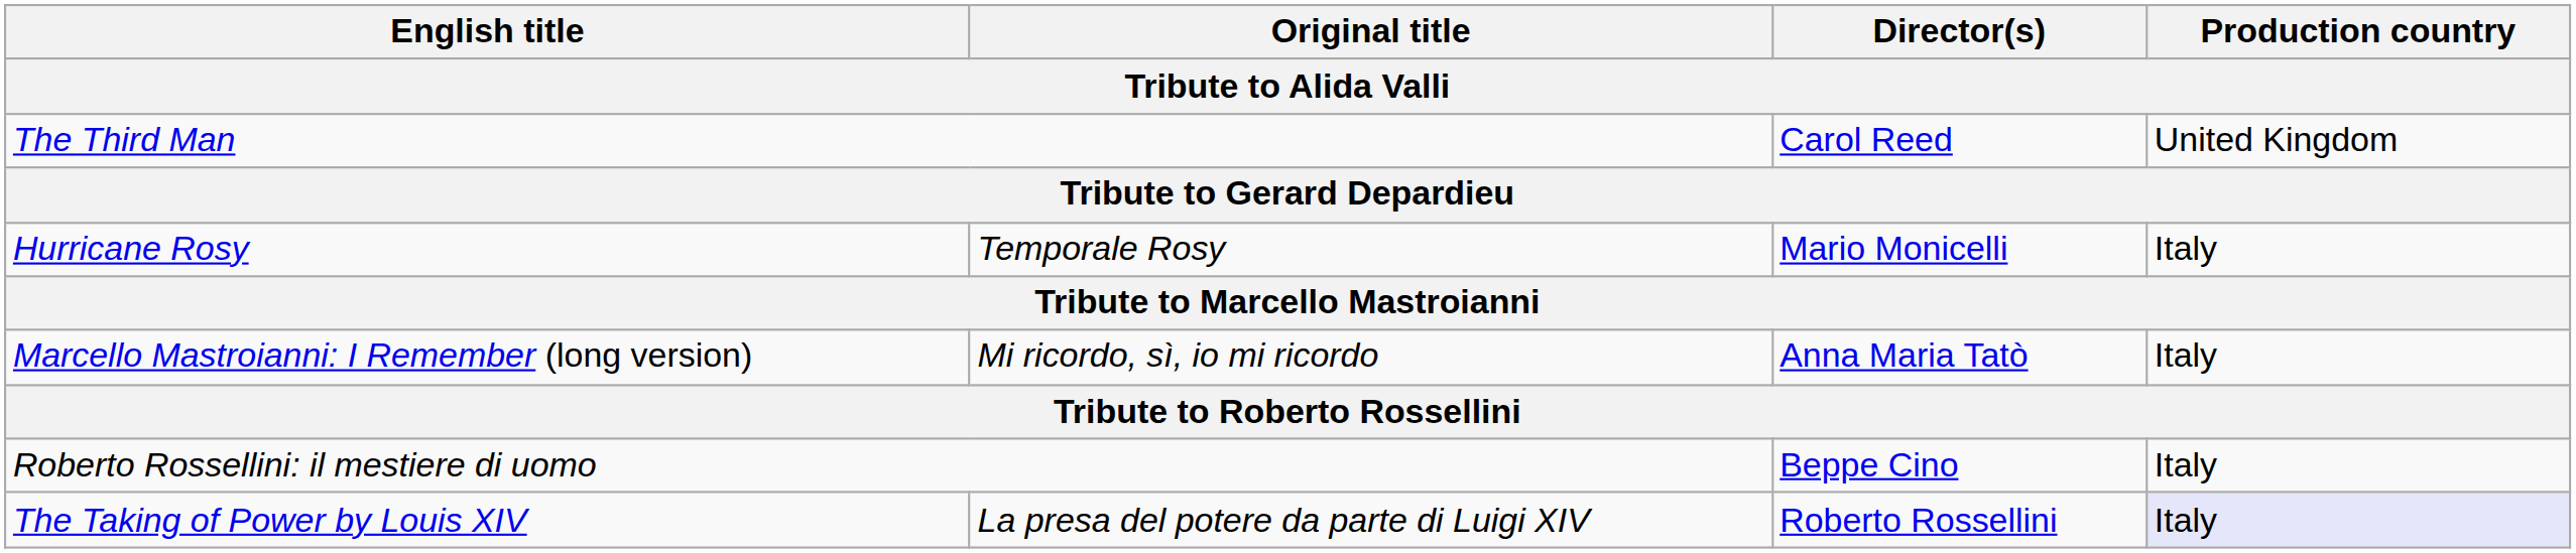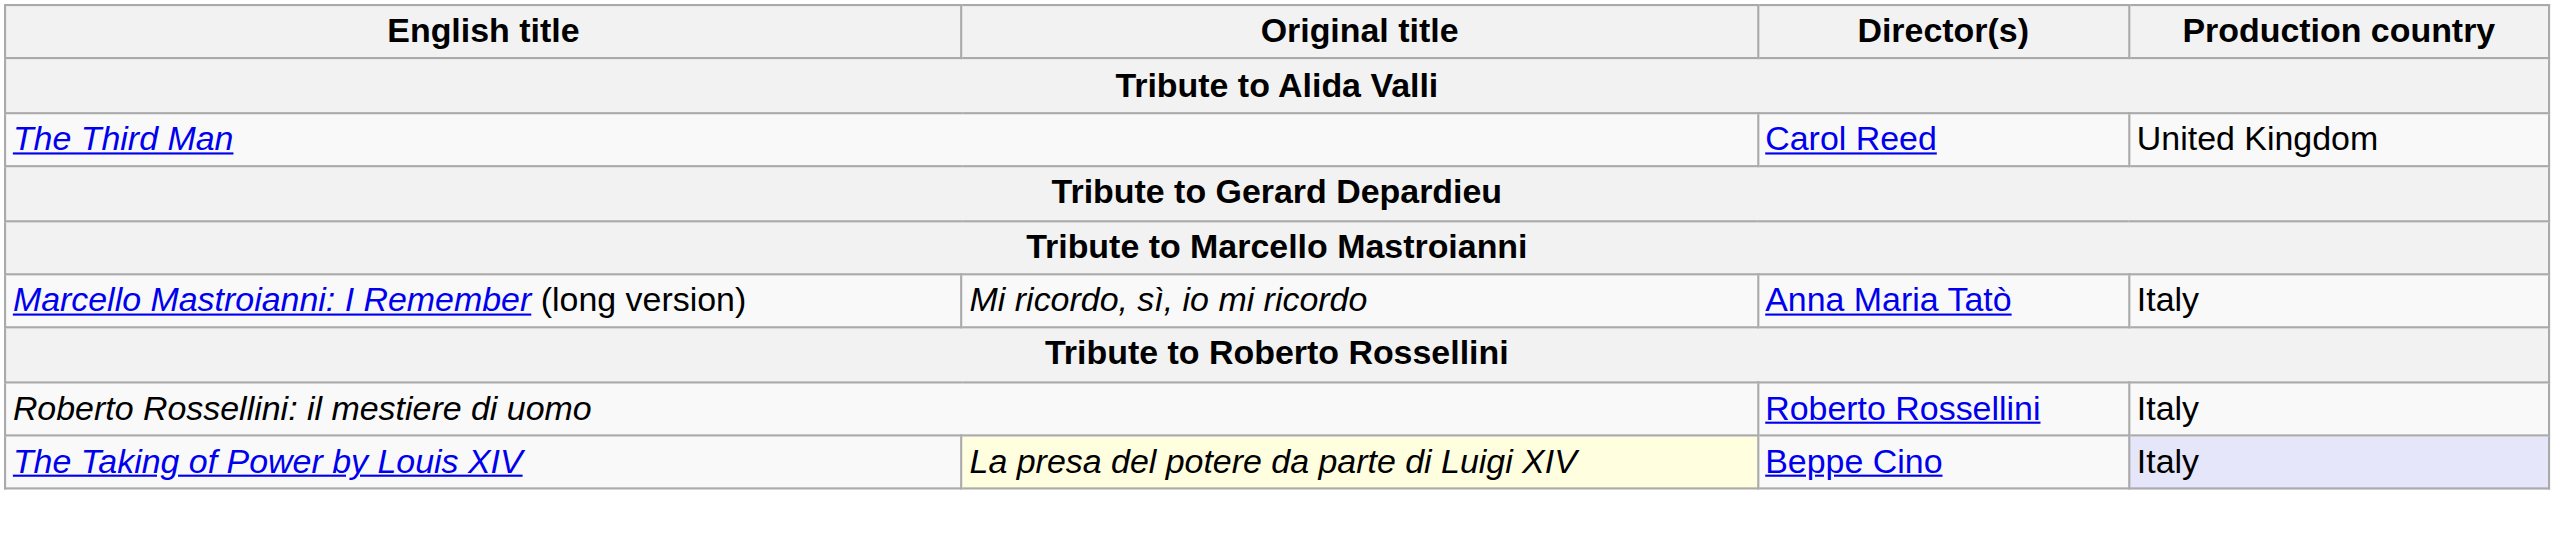- row: Hurricane Rosy | Temporale Rosy | Mario Monicelli | Italy
Roberto Rossellini: il mestiere di uomo | Director(s): Beppe Cino -> Roberto Rossellini
The Taking of Power by Louis XIV | Original title: no background -> lightyellow background
The Taking of Power by Louis XIV | Director(s): Roberto Rossellini -> Beppe Cino
